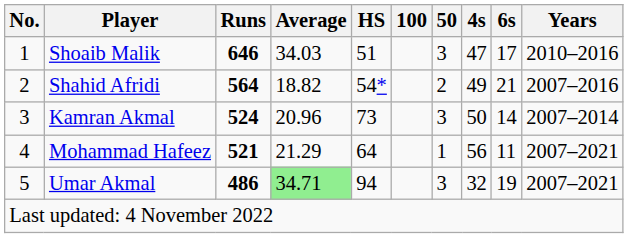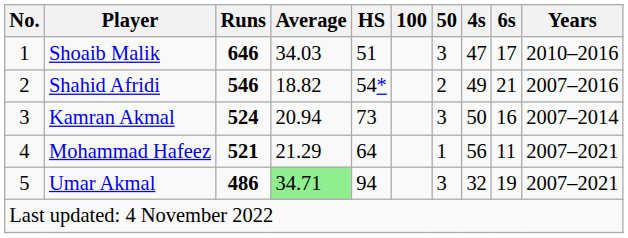Shahid Afridi | Runs: 564 -> 546
Kamran Akmal | Average: 20.96 -> 20.94
Kamran Akmal | 6s: 14 -> 16
